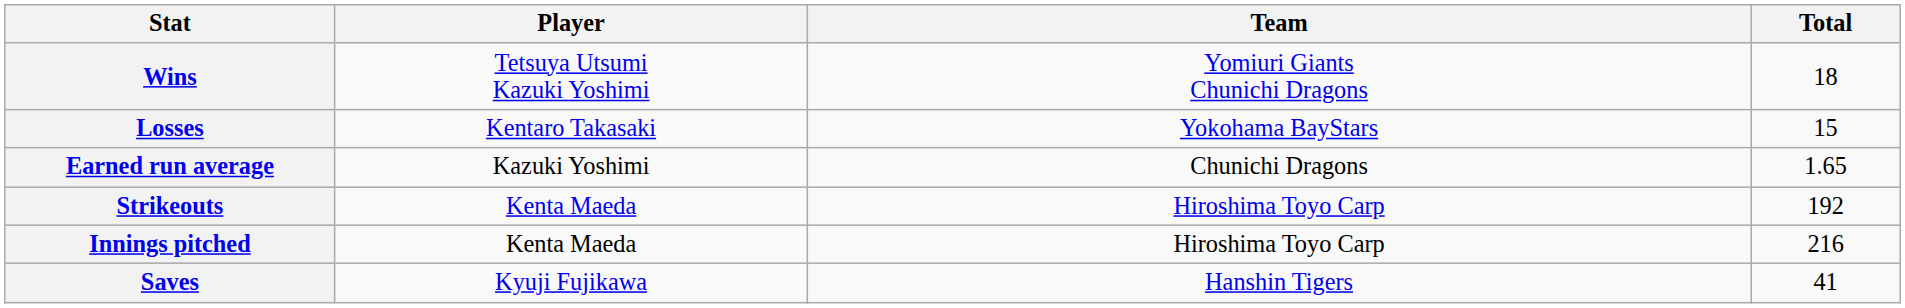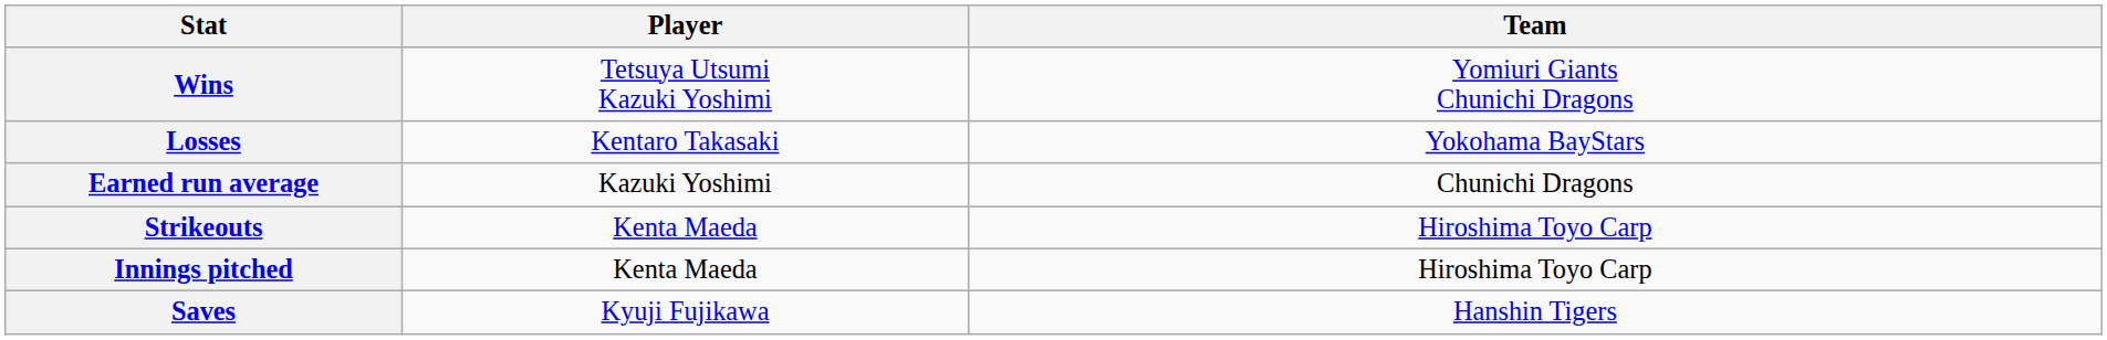- column: Total | 18 | 15 | 1.65 | 192 | 216 | 41
